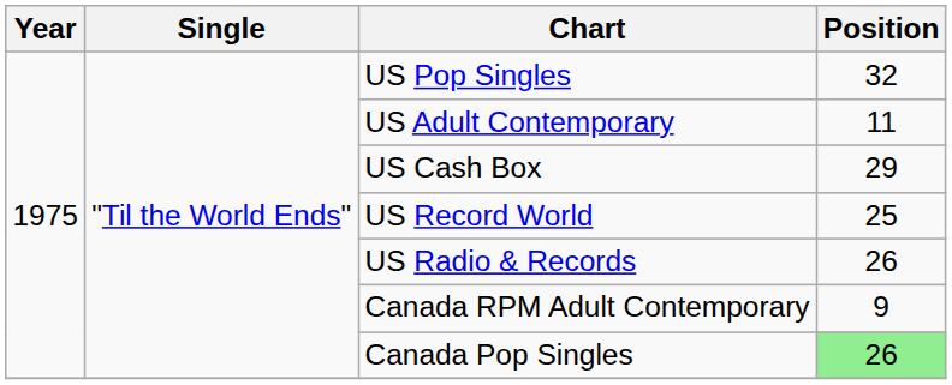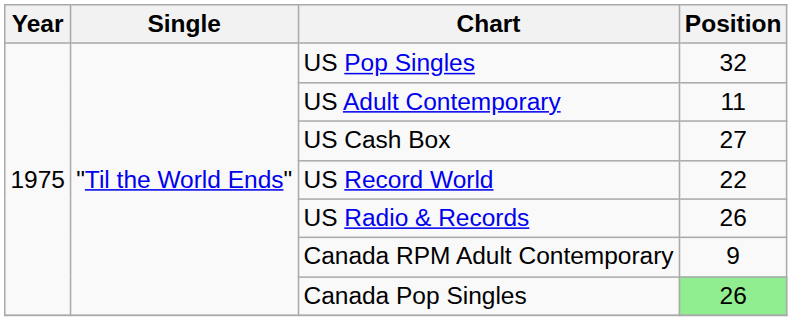US Cash Box | Position: 29 -> 27
US Record World | Position: 25 -> 22
